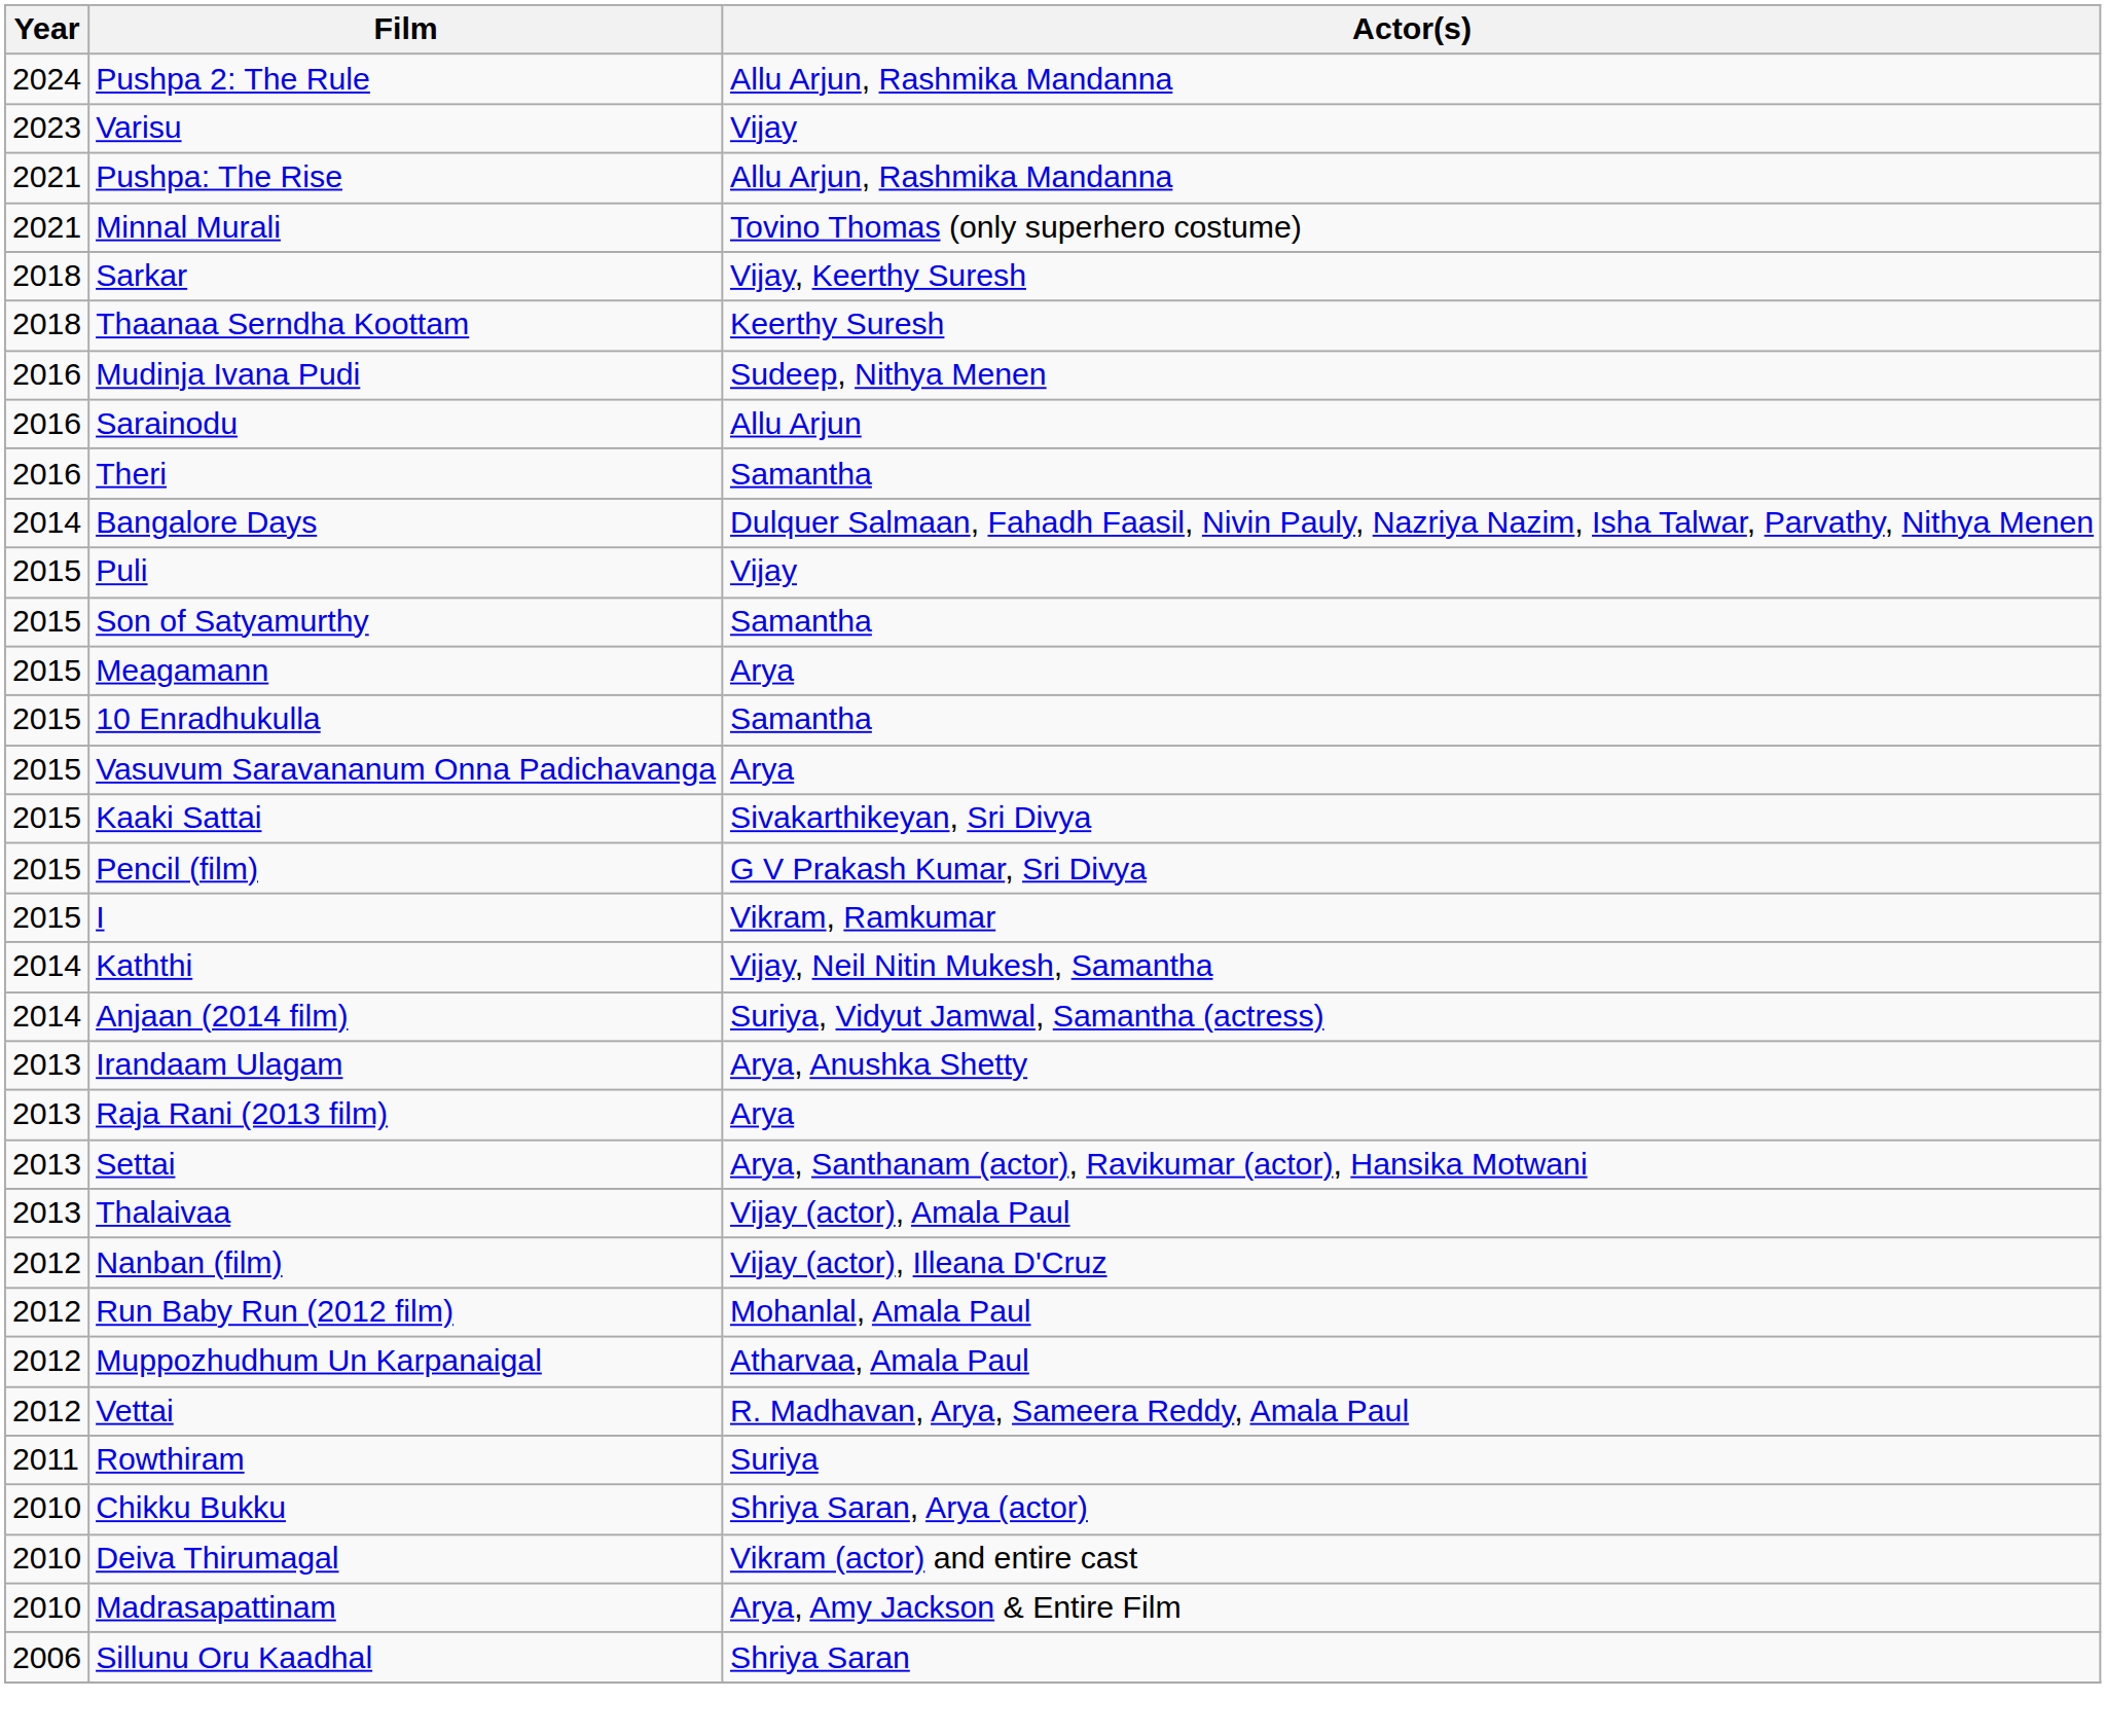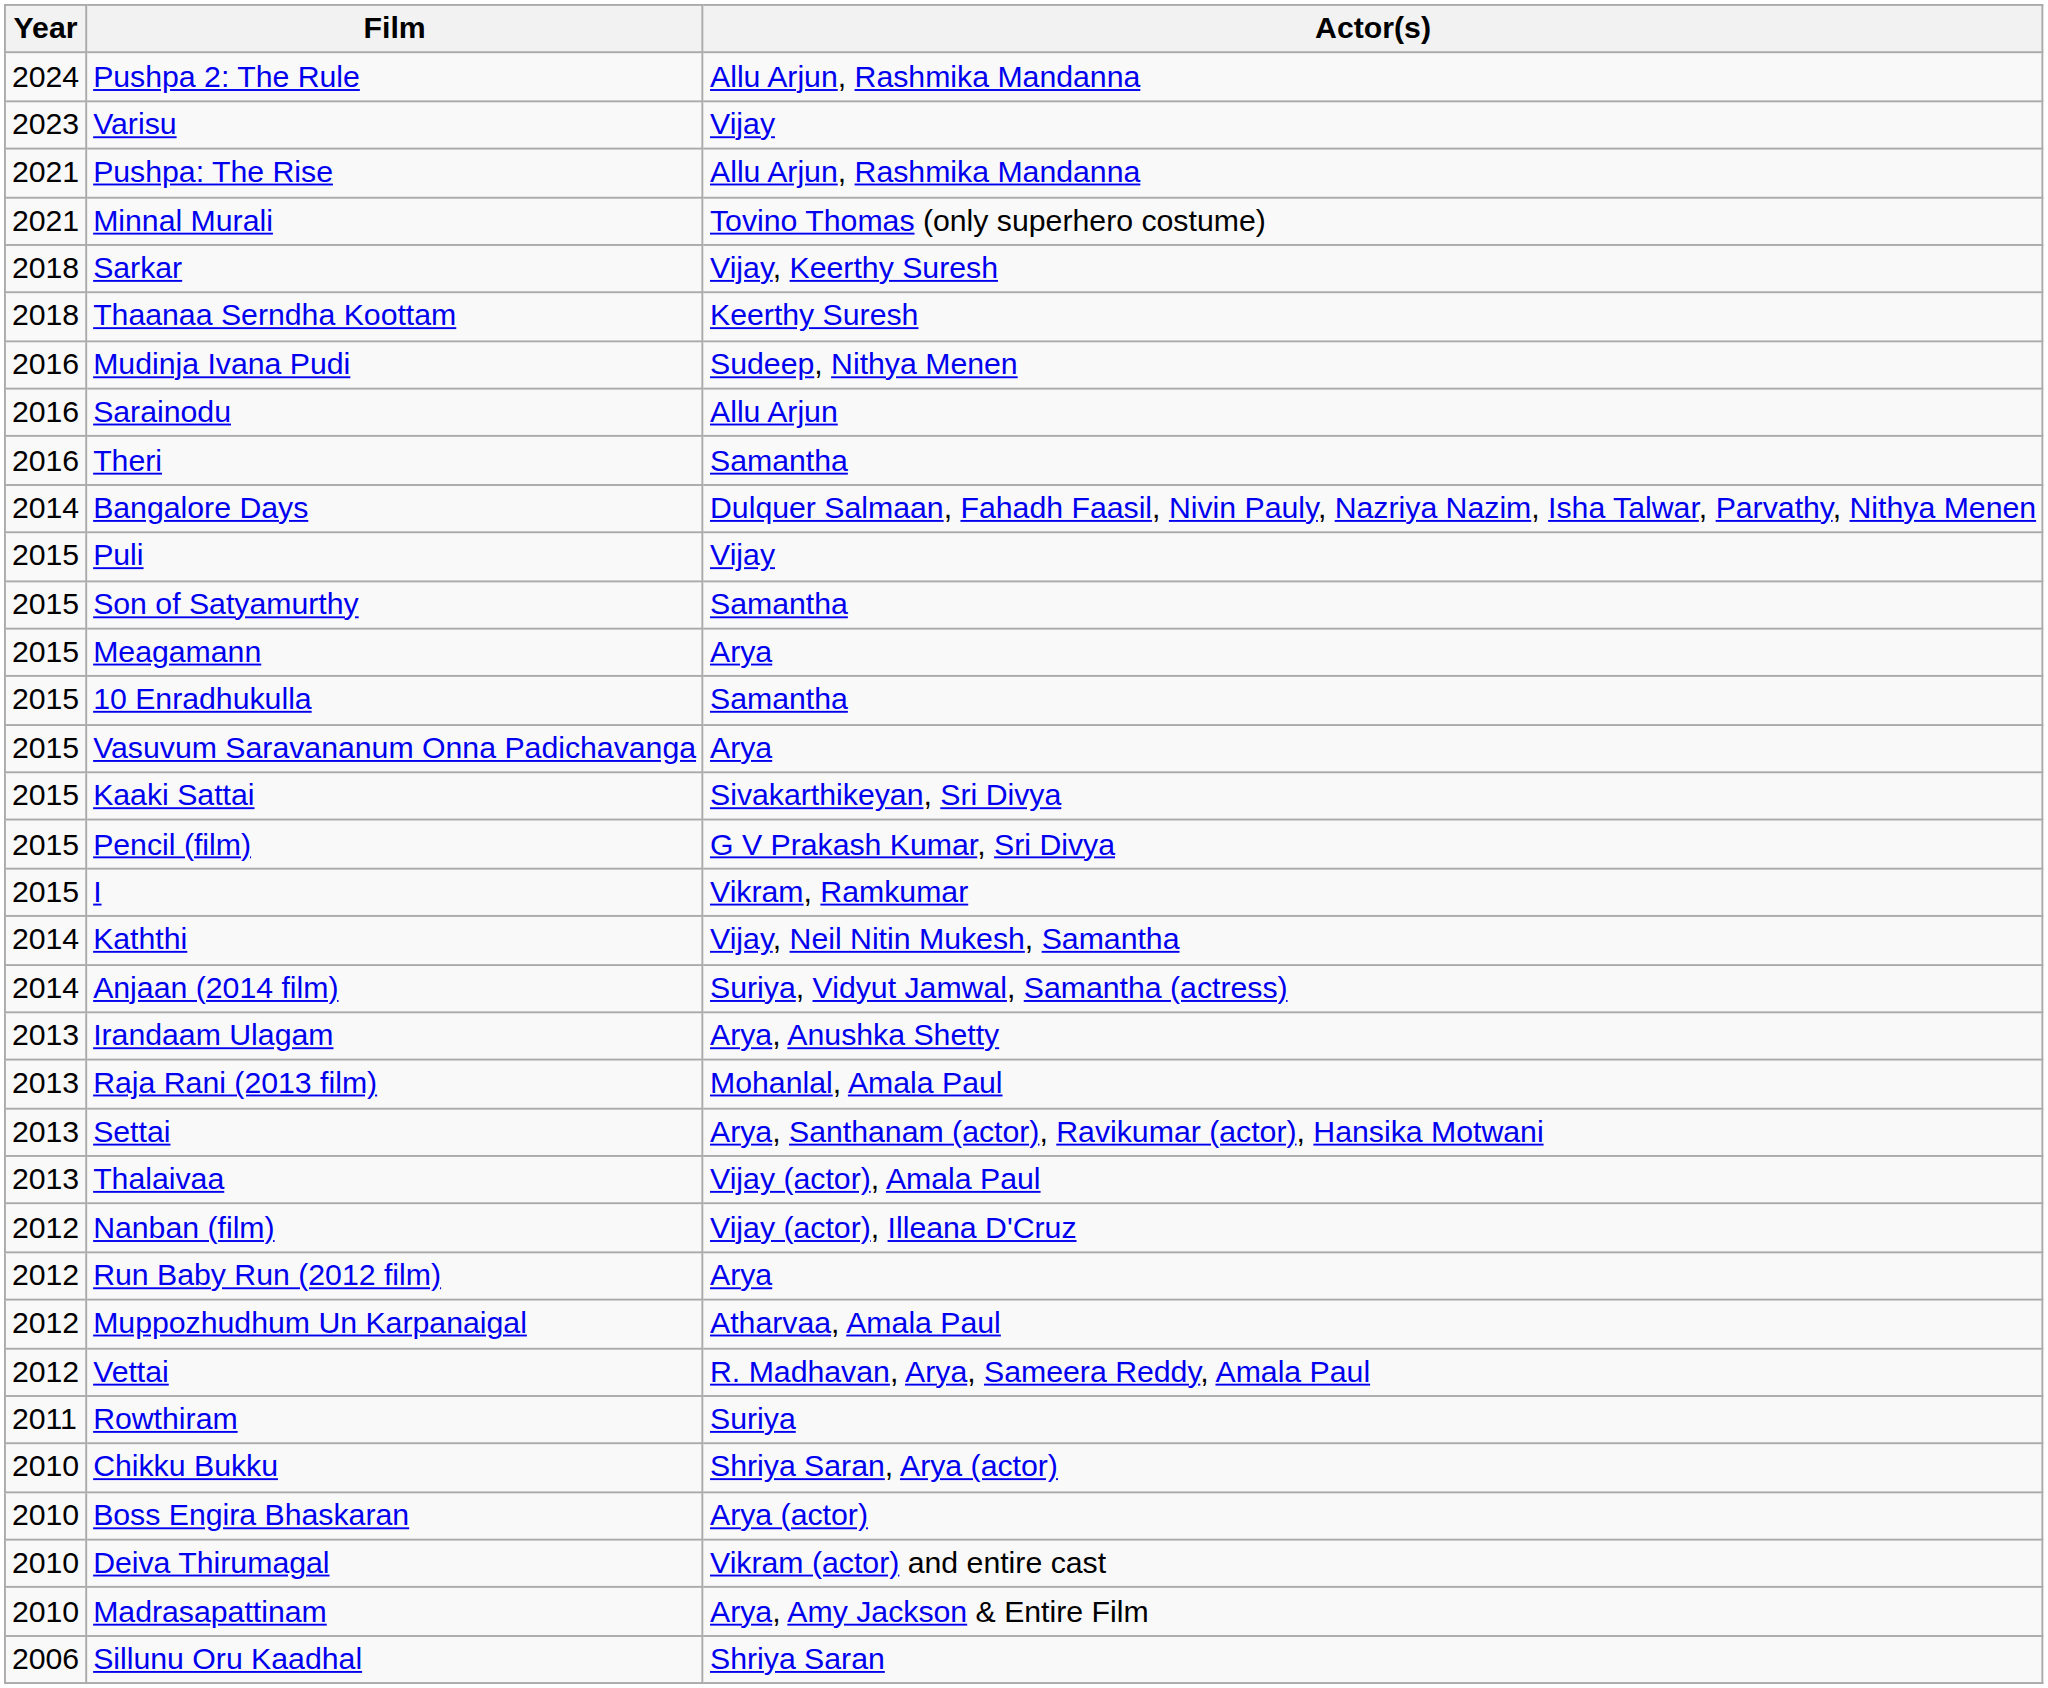Raja Rani (2013 film) | Actor(s): Arya -> Mohanlal, Amala Paul
Run Baby Run (2012 film) | Actor(s): Mohanlal, Amala Paul -> Arya
+ row: 2010 | Boss Engira Bhaskaran | Arya (actor)
